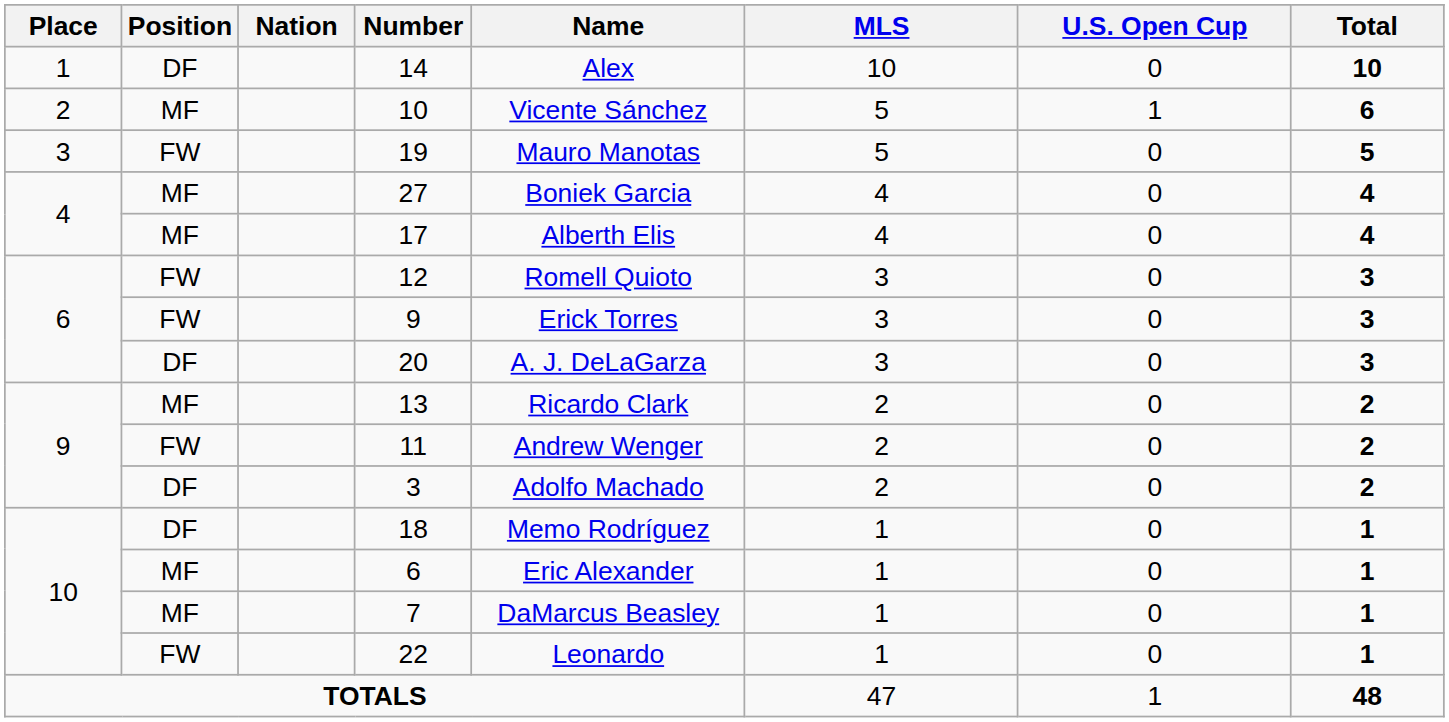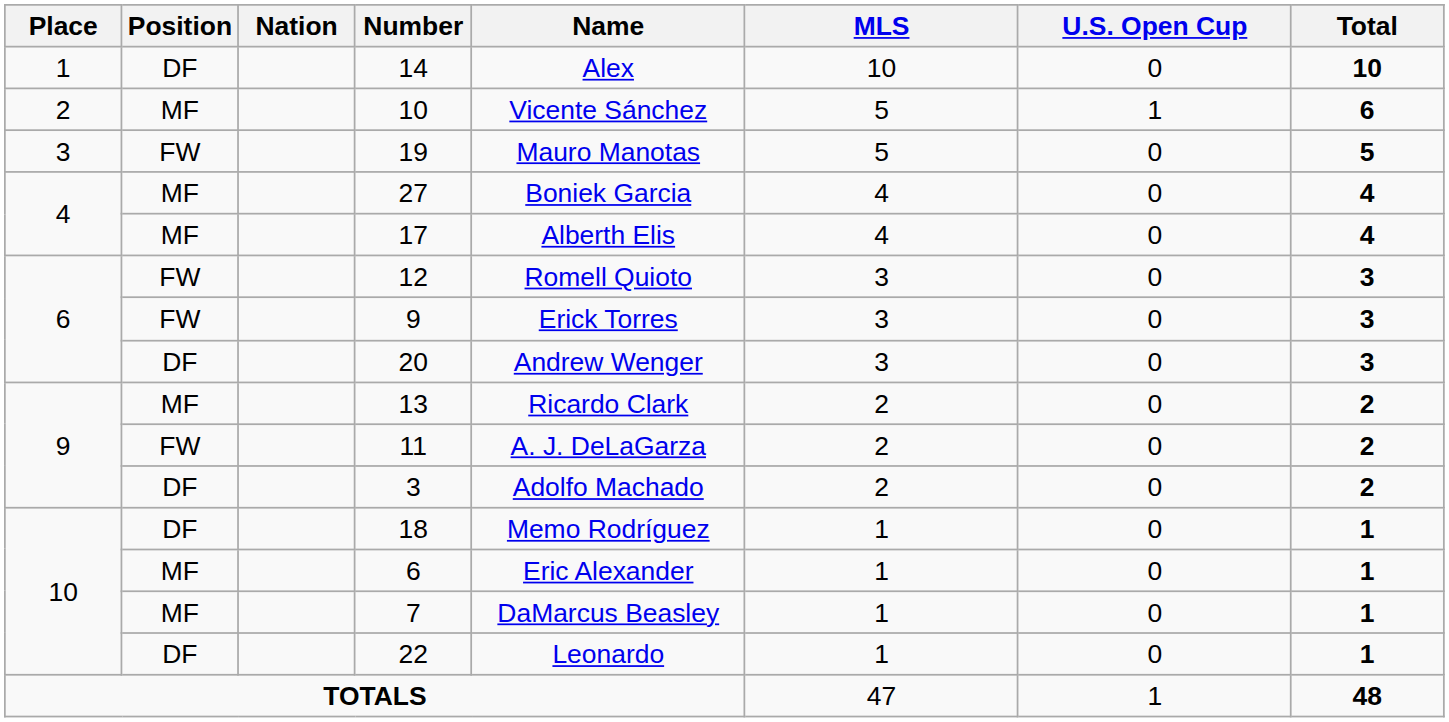20 | Name: A. J. DeLaGarza -> Andrew Wenger
11 | Name: Andrew Wenger -> A. J. DeLaGarza
22 | Position: FW -> DF
